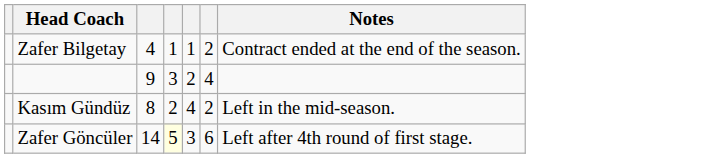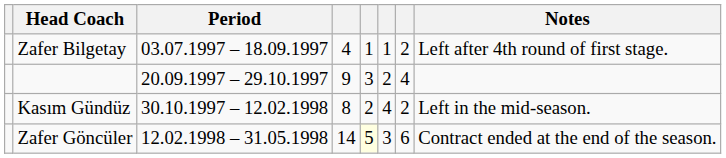+ column: Period | 03.07.1997 – 18.09.1997 | 20.09.1997 – 29.10.1997 | 30.10.1997 – 12.02.1998 | 12.02.1998 – 31.05.1998
Zafer Bilgetay | Notes: Contract ended at the end of the season. -> Left after 4th round of first stage.
Zafer Göncüler | Notes: Left after 4th round of first stage. -> Contract ended at the end of the season.
